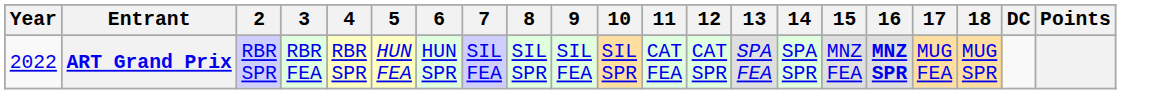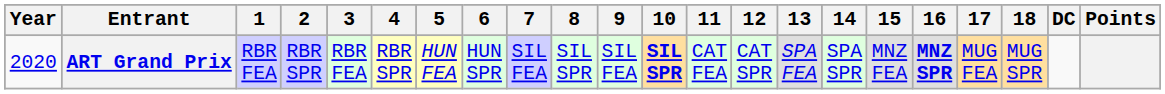+ column: 1 | RBR FEA
ART Grand Prix | Year: 2022 -> 2020
ART Grand Prix | 10: normal -> bold
